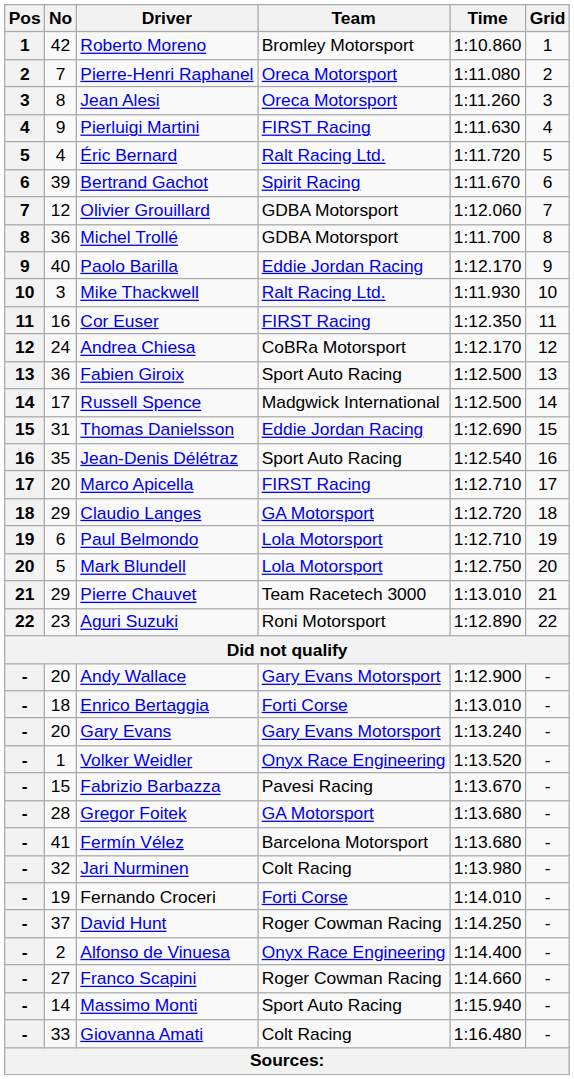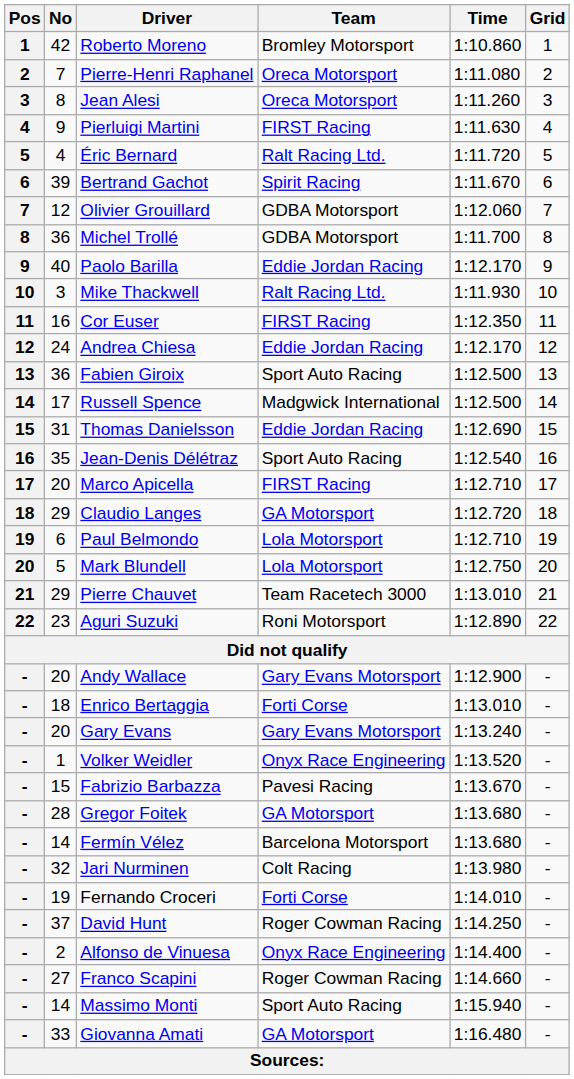Andrea Chiesa | Team: CoBRa Motorsport -> Eddie Jordan Racing
Fermín Vélez | No: 41 -> 14
Giovanna Amati | Team: Colt Racing -> GA Motorsport
